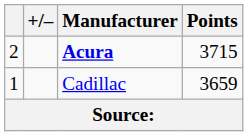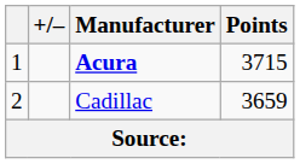Acura | column 1: 2 -> 1
Cadillac | column 1: 1 -> 2
